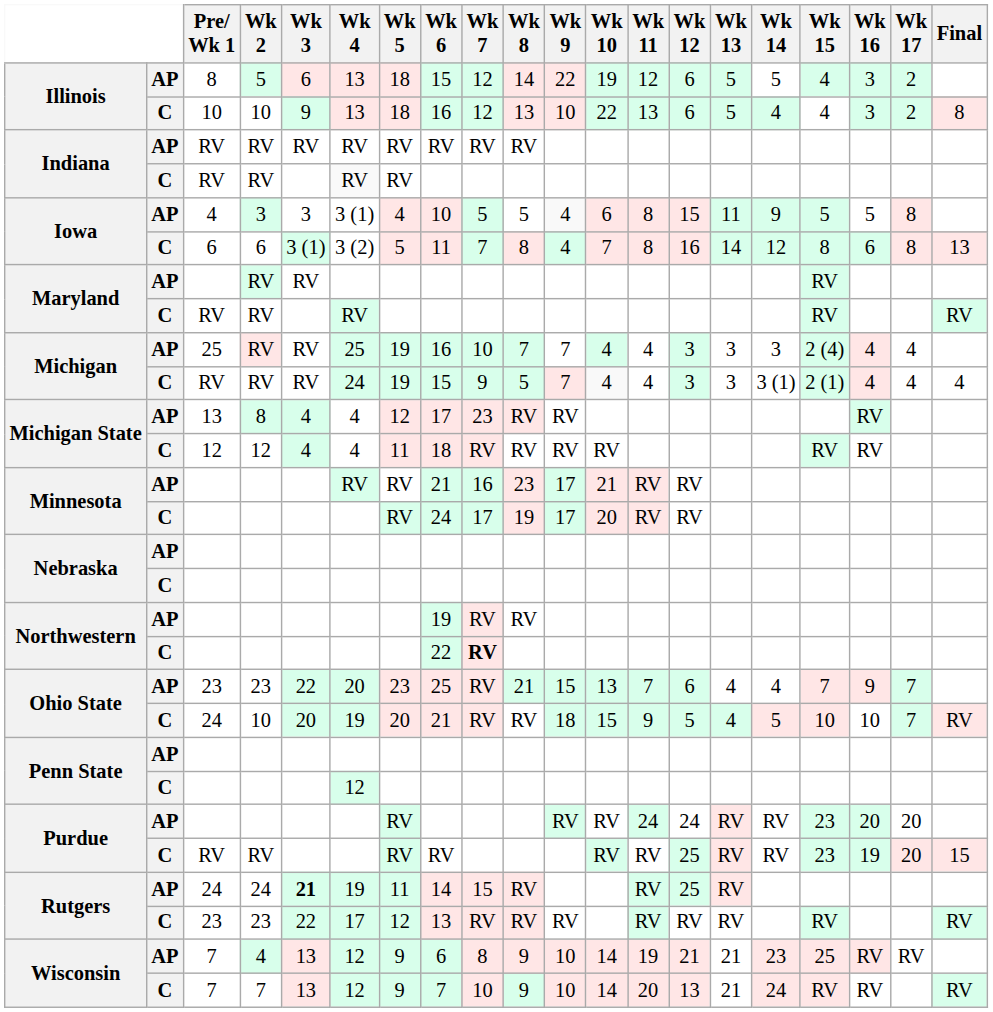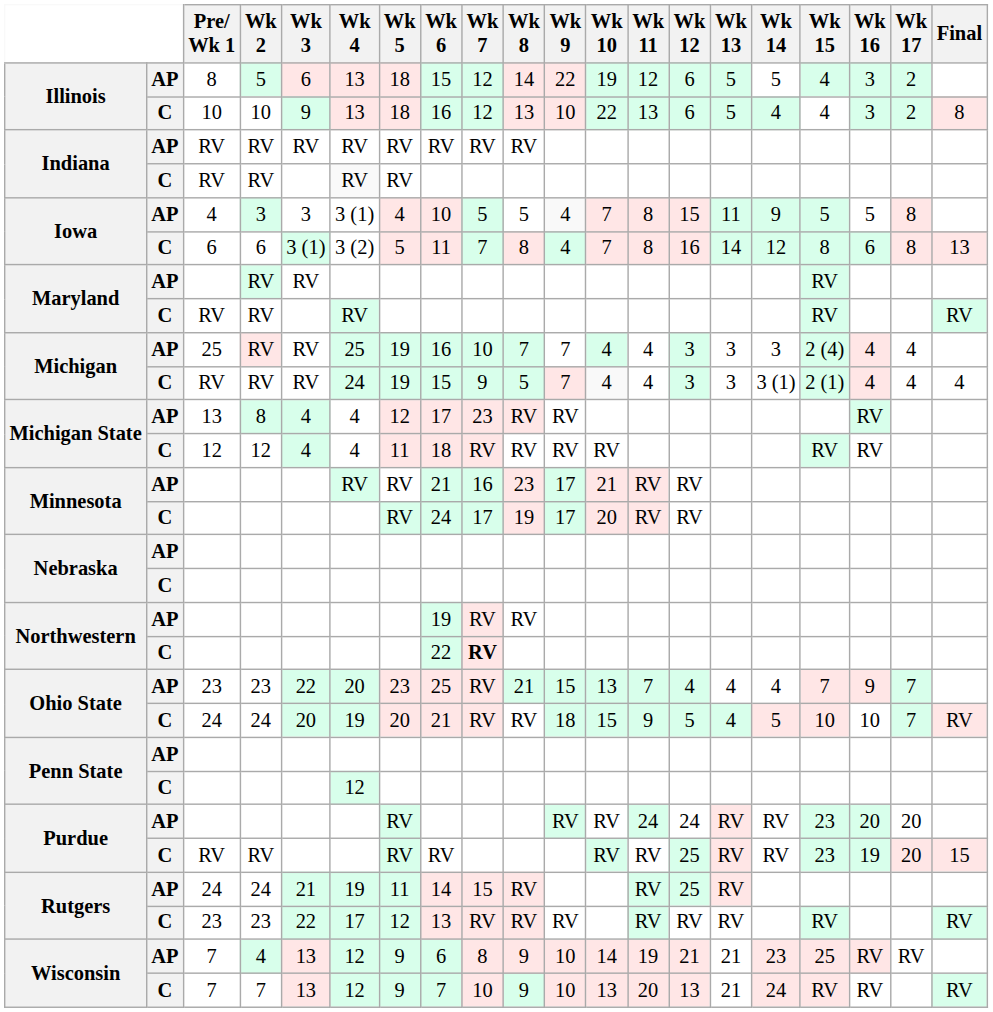Iowa / AP | Wk 10: 6 -> 7
Ohio State / AP | Wk 12: 6 -> 4
Ohio State / C | Wk 2: 10 -> 24
Rutgers / AP | Wk 3: bold -> normal
Wisconsin / C | Wk 10: 14 -> 13
